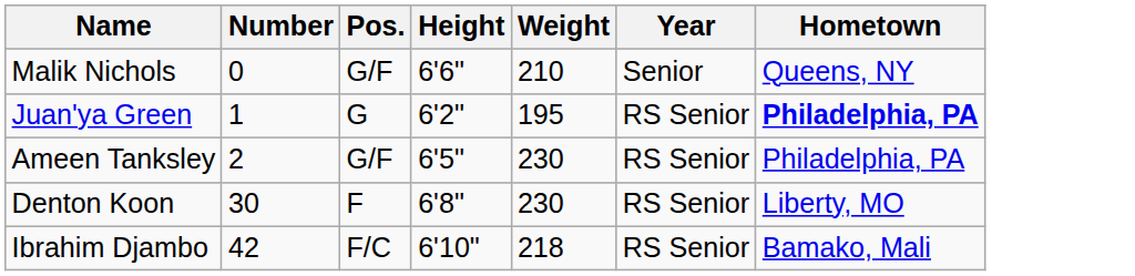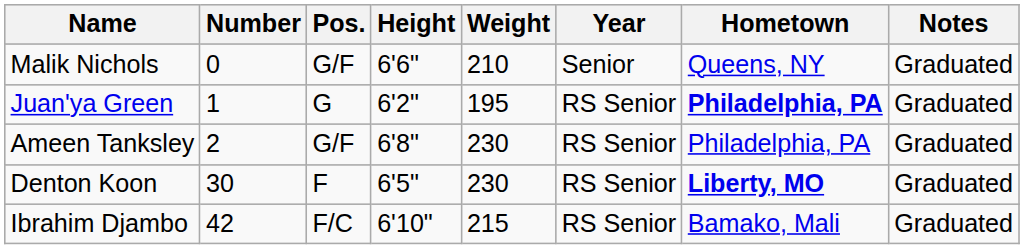+ column: Notes | Graduated | Graduated | Graduated | Graduated | Graduated
Ameen Tanksley | Height: 6'5" -> 6'8"
Denton Koon | Height: 6'8" -> 6'5"
Denton Koon | Hometown: normal -> bold
Ibrahim Djambo | Weight: 218 -> 215
